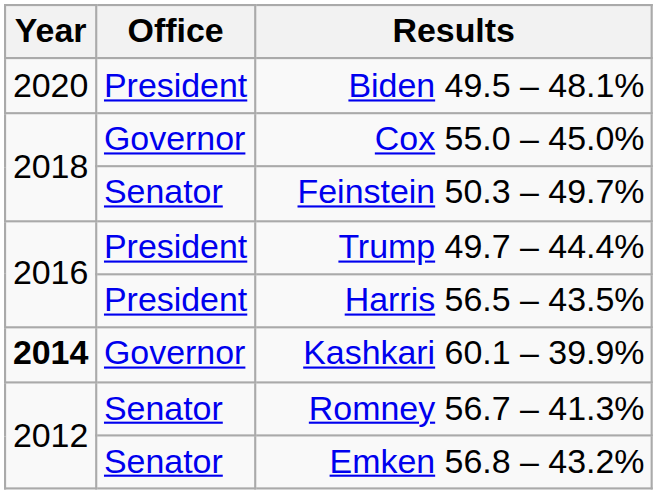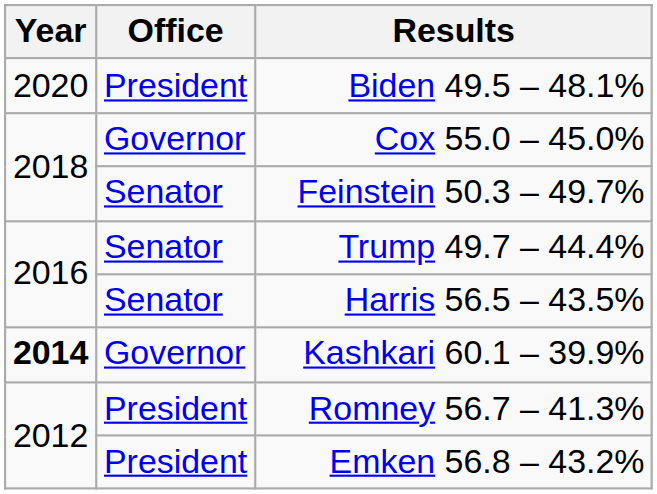Trump 49.7 – 44.4% | Office: President -> Senator
Harris 56.5 – 43.5% | Office: President -> Senator
Romney 56.7 – 41.3% | Office: Senator -> President
Emken 56.8 – 43.2% | Office: Senator -> President
